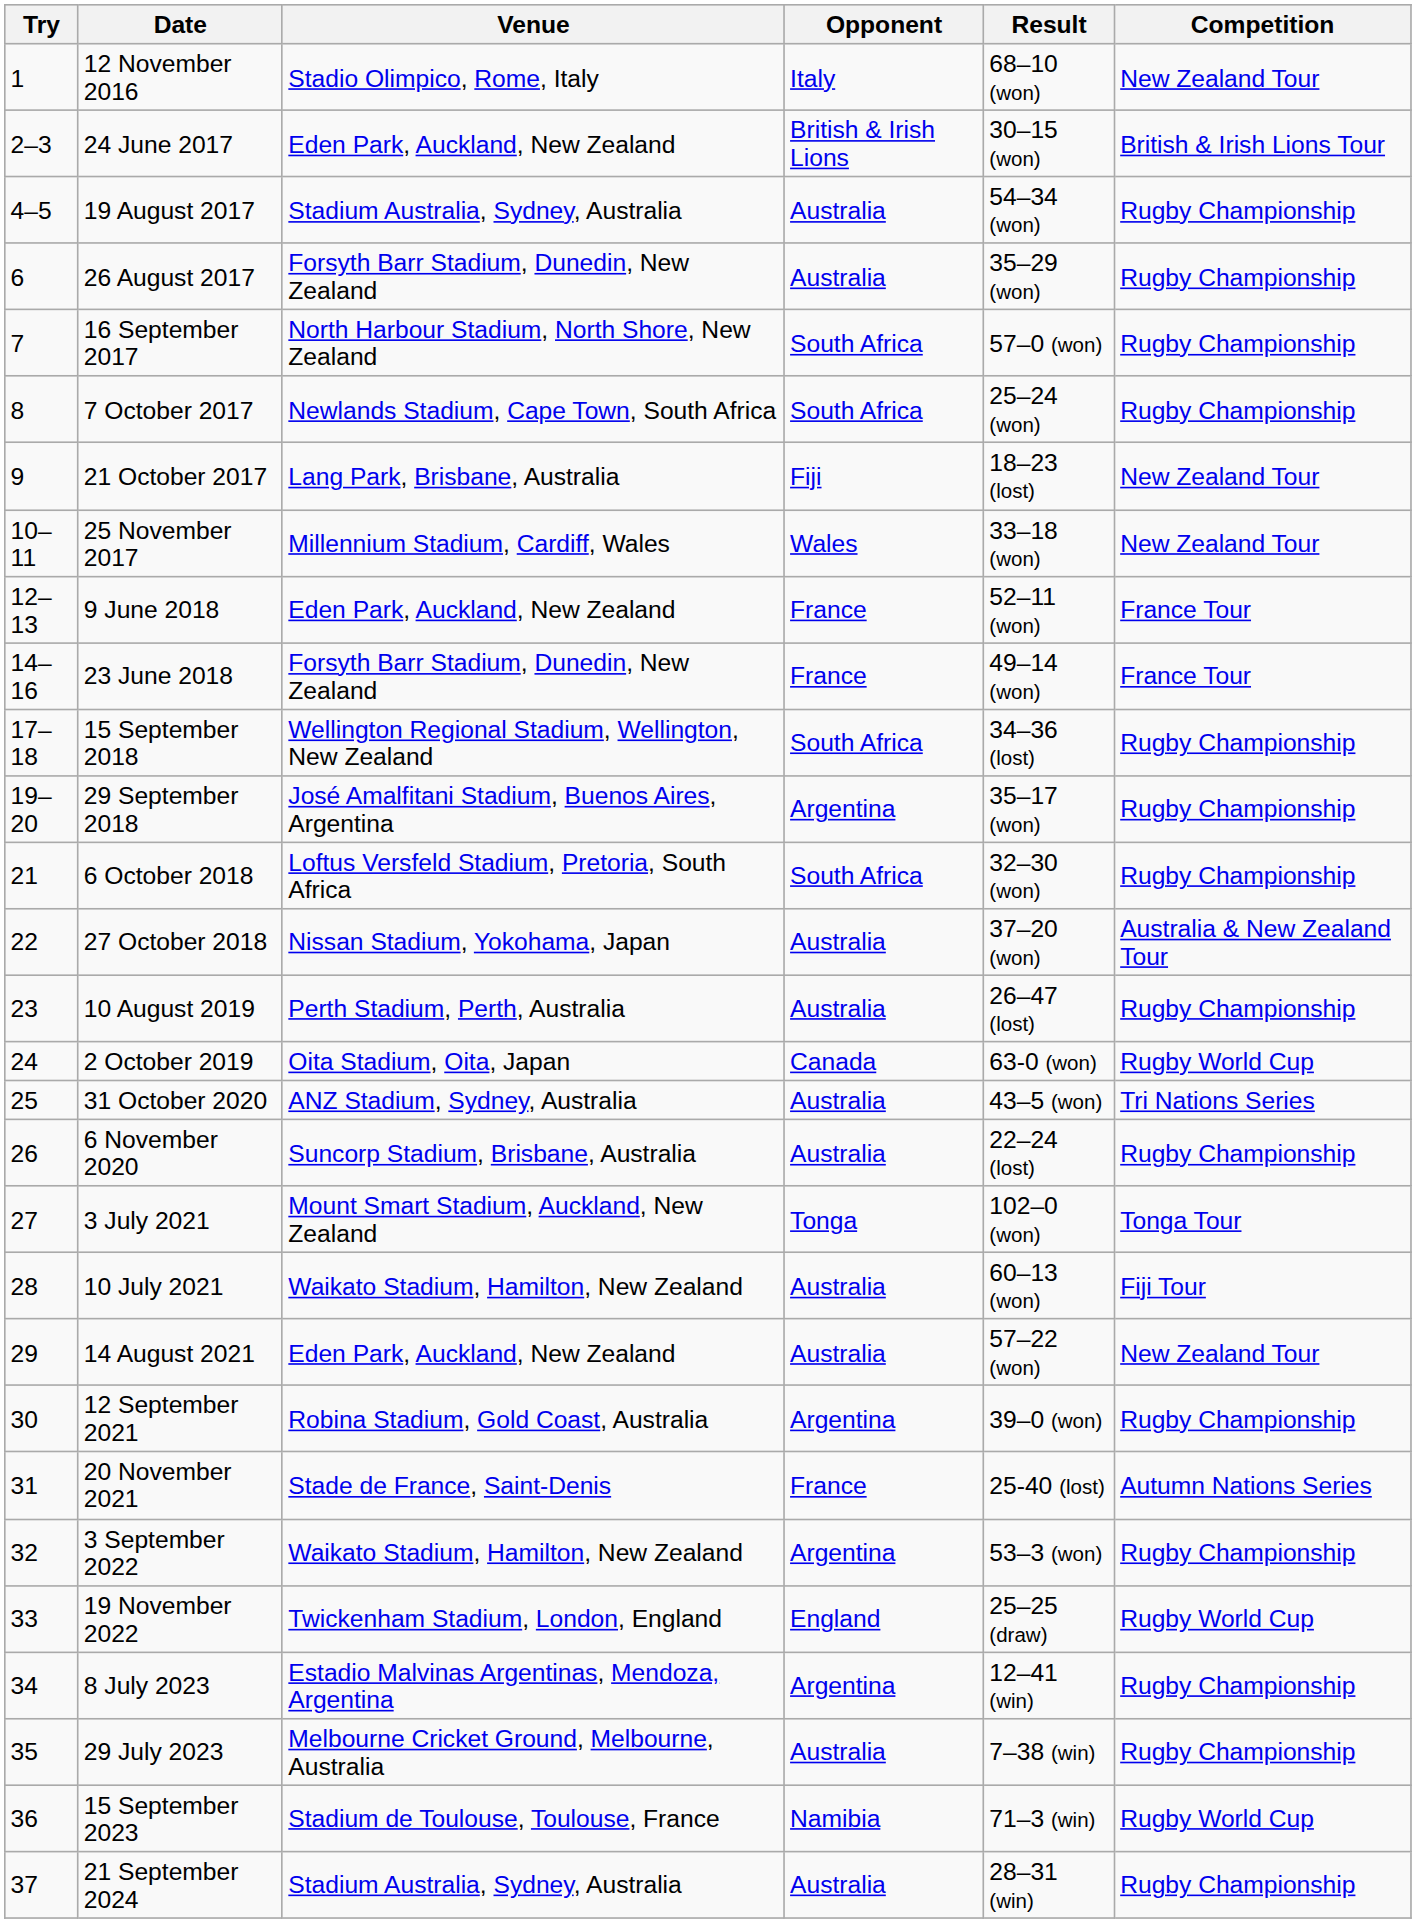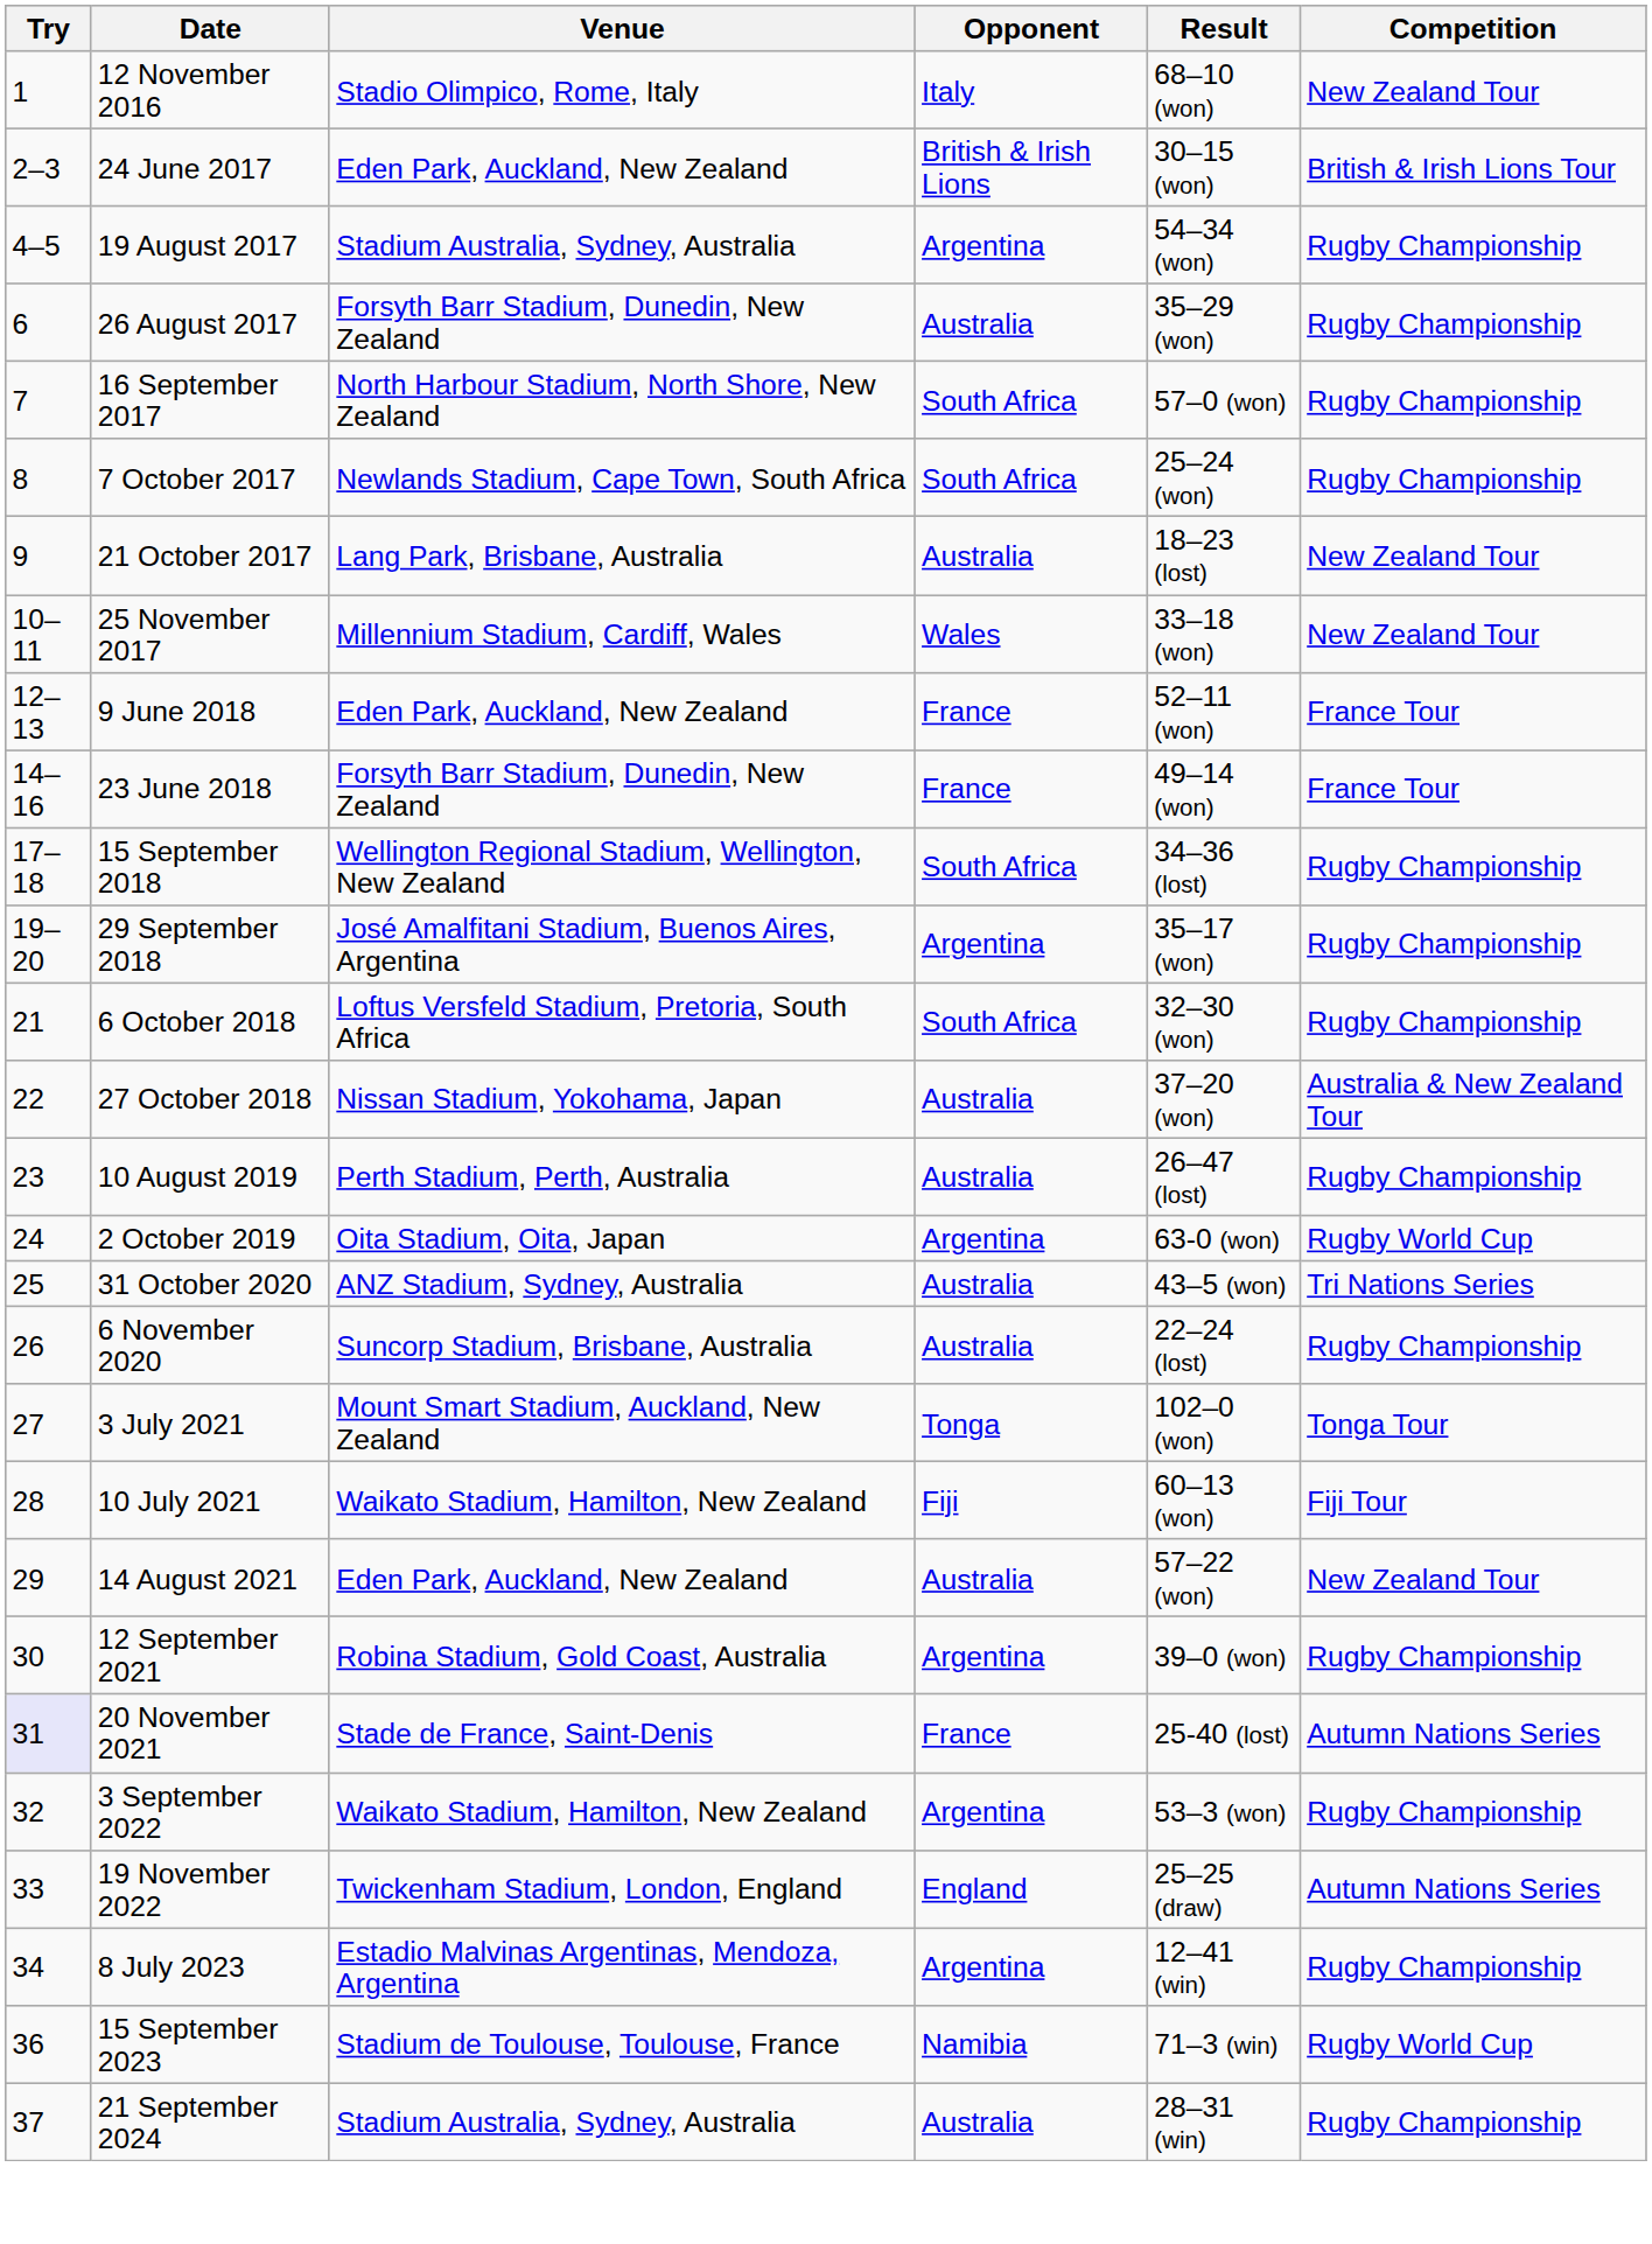19 August 2017 | Opponent: Australia -> Argentina
21 October 2017 | Opponent: Fiji -> Australia
2 October 2019 | Opponent: Canada -> Argentina
10 July 2021 | Opponent: Australia -> Fiji
20 November 2021 | Try: no background -> lavender background
19 November 2022 | Competition: Rugby World Cup -> Autumn Nations Series
- row: 35 | 29 July 2023 | Melbourne Cricket Ground, Melbourne, Australia | Australia | 7–38 (win) | Rugby Championship
